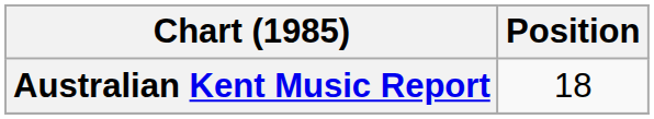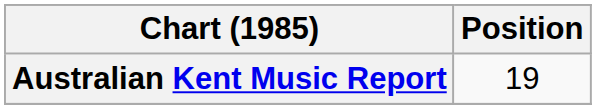Australian Kent Music Report | Position: 18 -> 19
